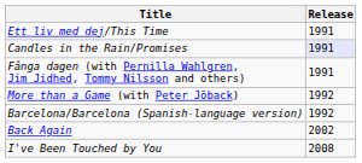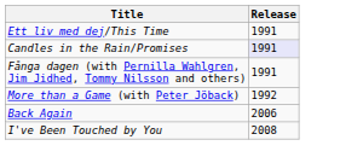- row: Barcelona/Barcelona (Spanish-language version) | 1992
Back Again | Release: 2002 -> 2006
